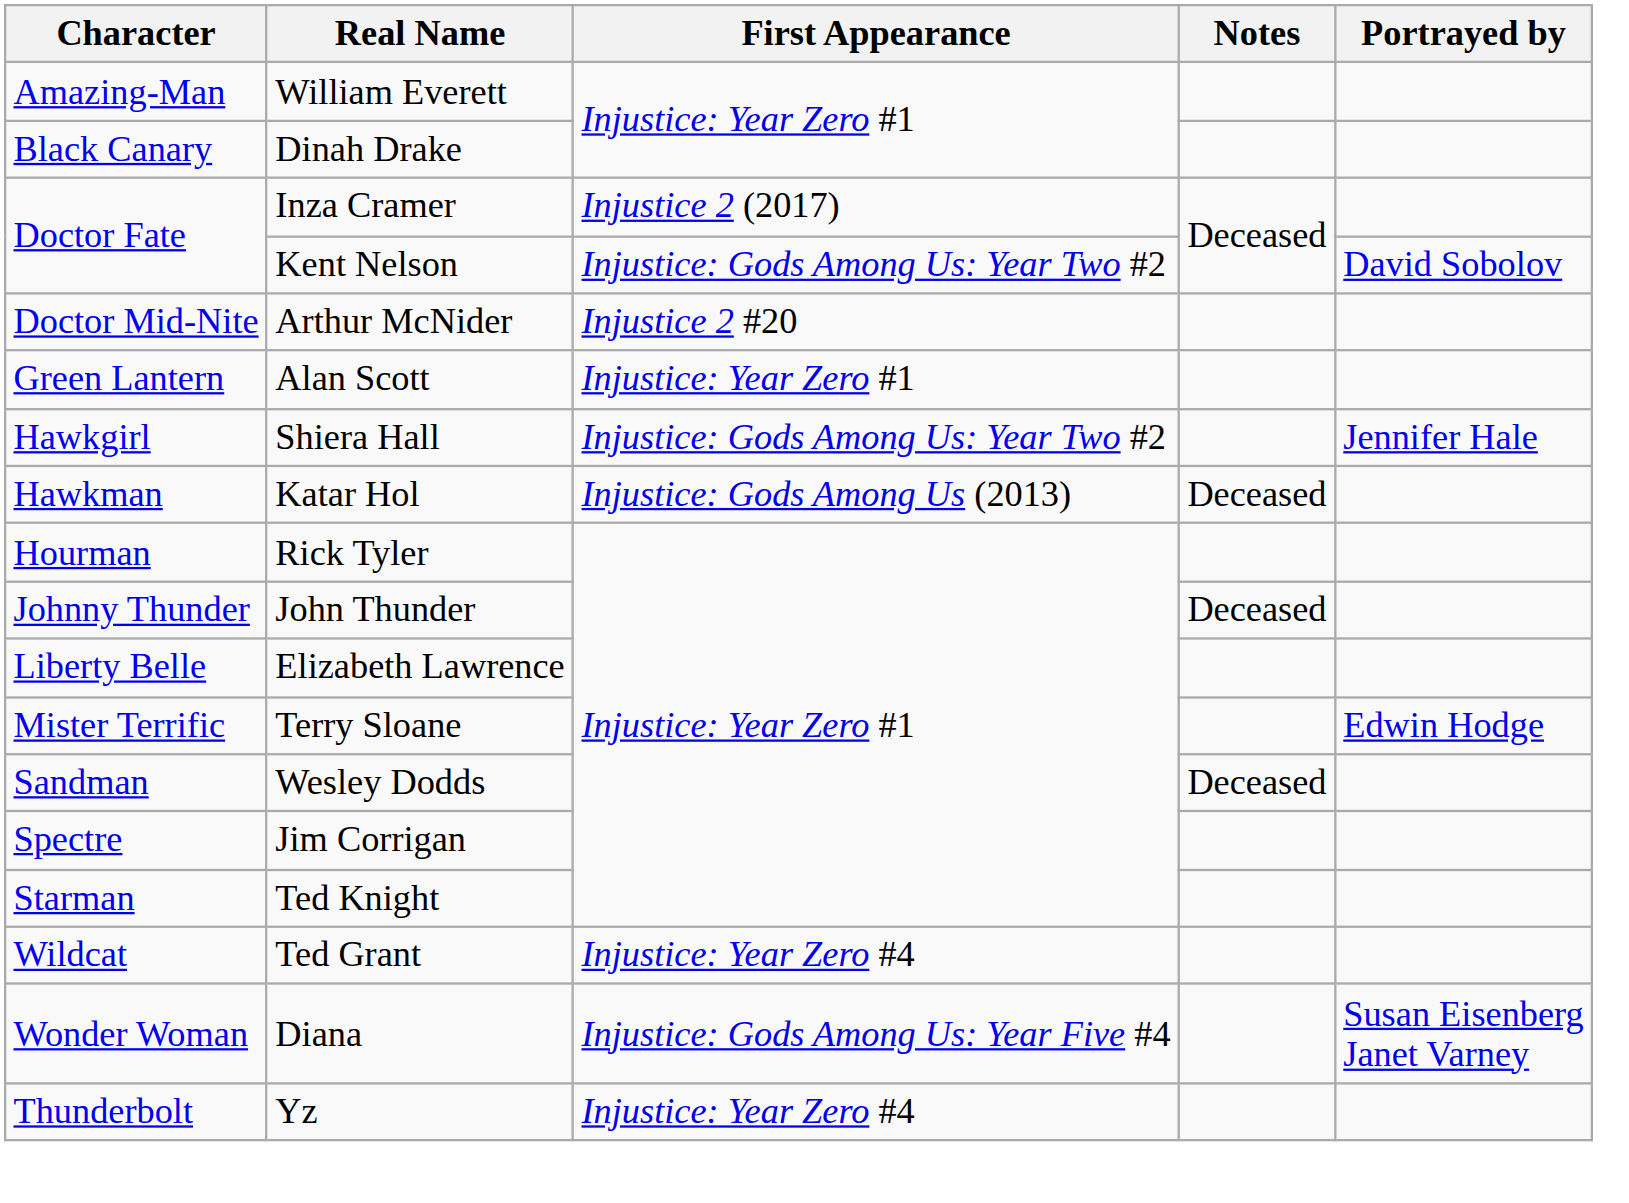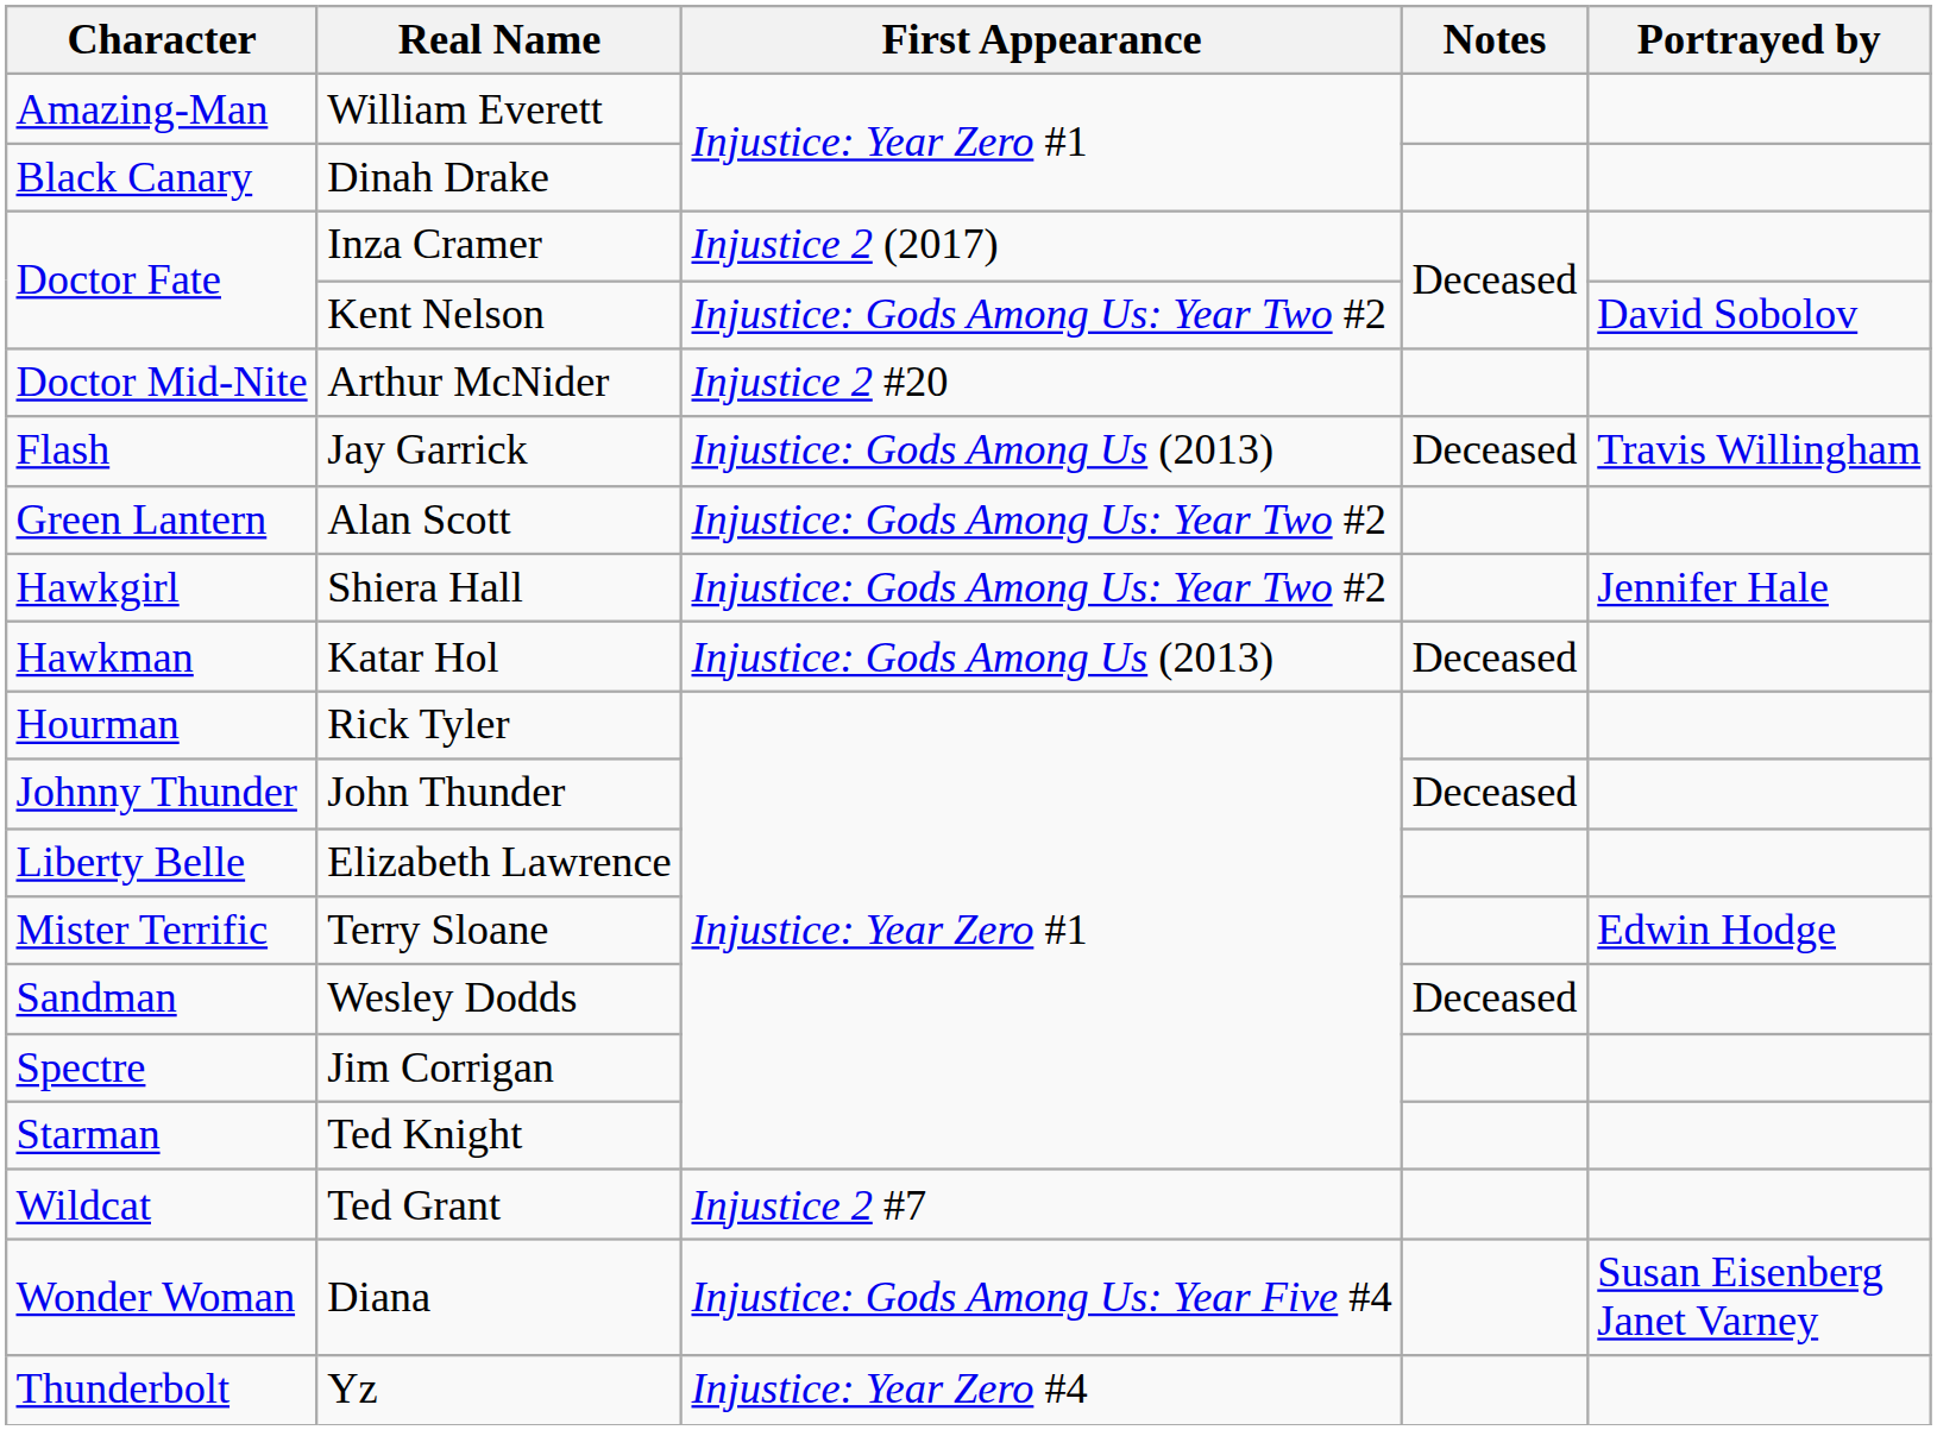+ row: Flash | Jay Garrick | Injustice: Gods Among Us (2013) | Deceased | Travis Willingham
Alan Scott | First Appearance: Injustice: Year Zero #1 -> Injustice: Gods Among Us: Year Two #2
Ted Grant | First Appearance: Injustice: Year Zero #4 -> Injustice 2 #7
